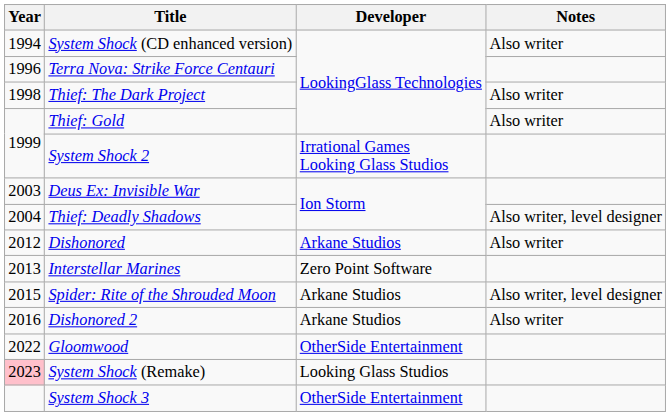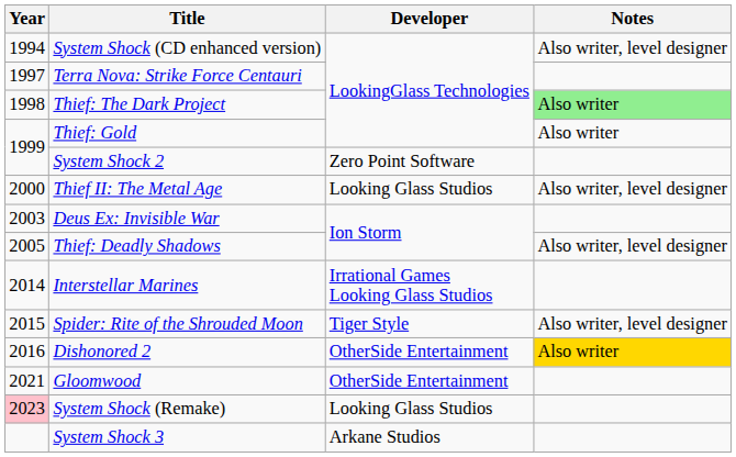System Shock (CD enhanced version) | Notes: Also writer -> Also writer, level designer
Terra Nova: Strike Force Centauri | Year: 1996 -> 1997
Thief: The Dark Project | Notes: no background -> lightgreen background
System Shock 2 | Developer: Irrational Games Looking Glass Studios -> Zero Point Software
+ row: 2000 | Thief II: The Metal Age | Looking Glass Studios | Also writer, level designer
Thief: Deadly Shadows | Year: 2004 -> 2005
- row: 2012 | Dishonored | Arkane Studios | Also writer
Interstellar Marines | Year: 2013 -> 2014
Interstellar Marines | Developer: Zero Point Software -> Irrational Games Looking Glass Studios
Spider: Rite of the Shrouded Moon | Developer: Arkane Studios -> Tiger Style
Dishonored 2 | Developer: Arkane Studios -> OtherSide Entertainment
Dishonored 2 | Notes: no background -> gold background
Gloomwood | Year: 2022 -> 2021
System Shock 3 | Developer: OtherSide Entertainment -> Arkane Studios
